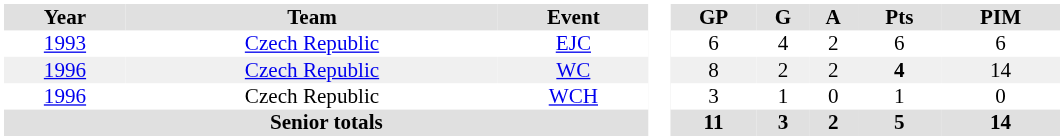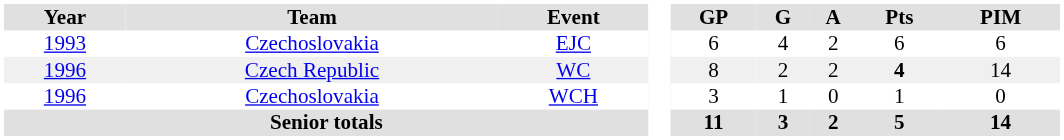EJC | Team: Czech Republic -> Czechoslovakia
WCH | Team: Czech Republic -> Czechoslovakia
